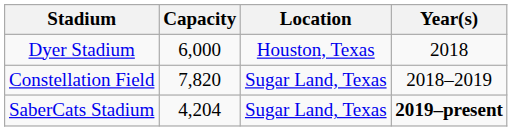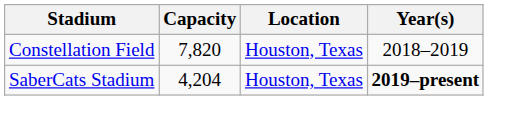- row: Dyer Stadium | 6,000 | Houston, Texas | 2018
Constellation Field | Location: Sugar Land, Texas -> Houston, Texas
SaberCats Stadium | Location: Sugar Land, Texas -> Houston, Texas
